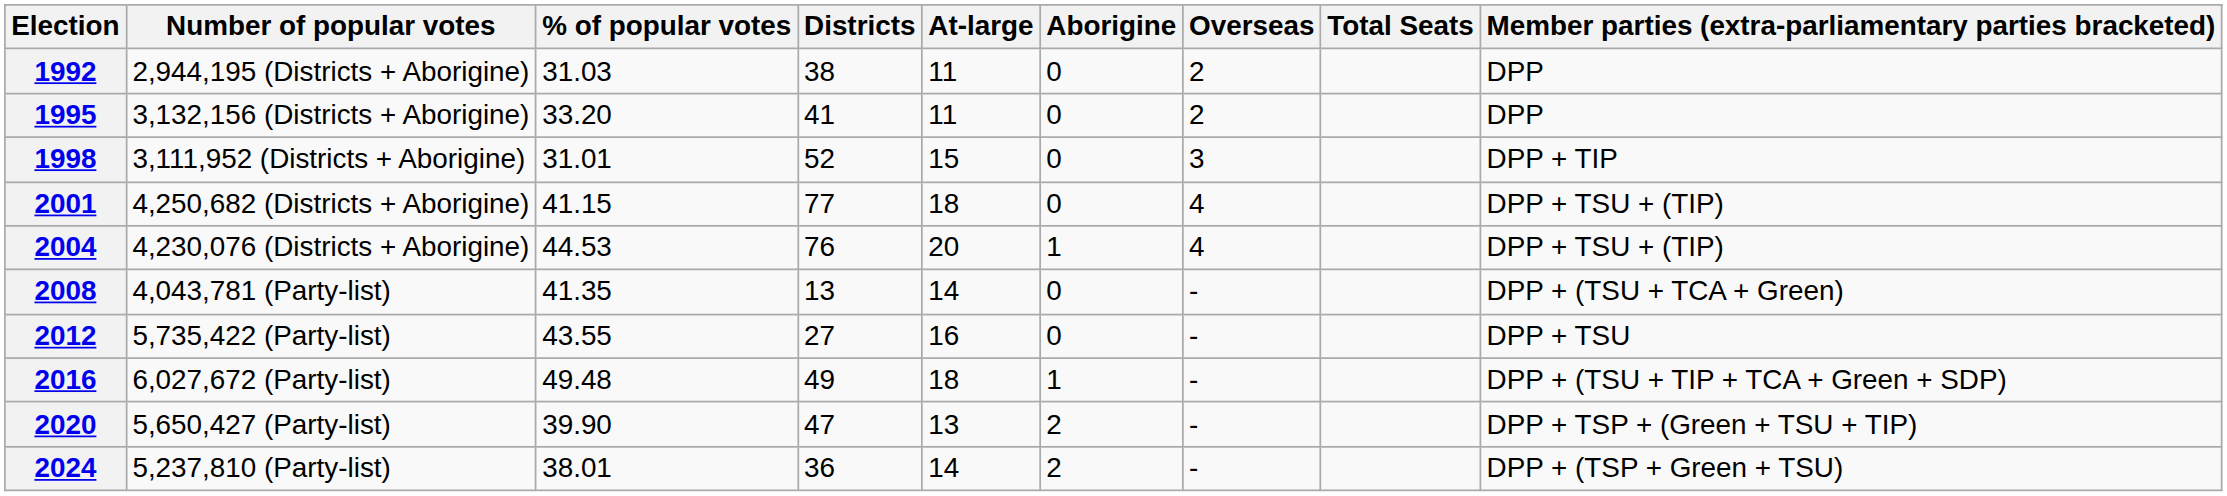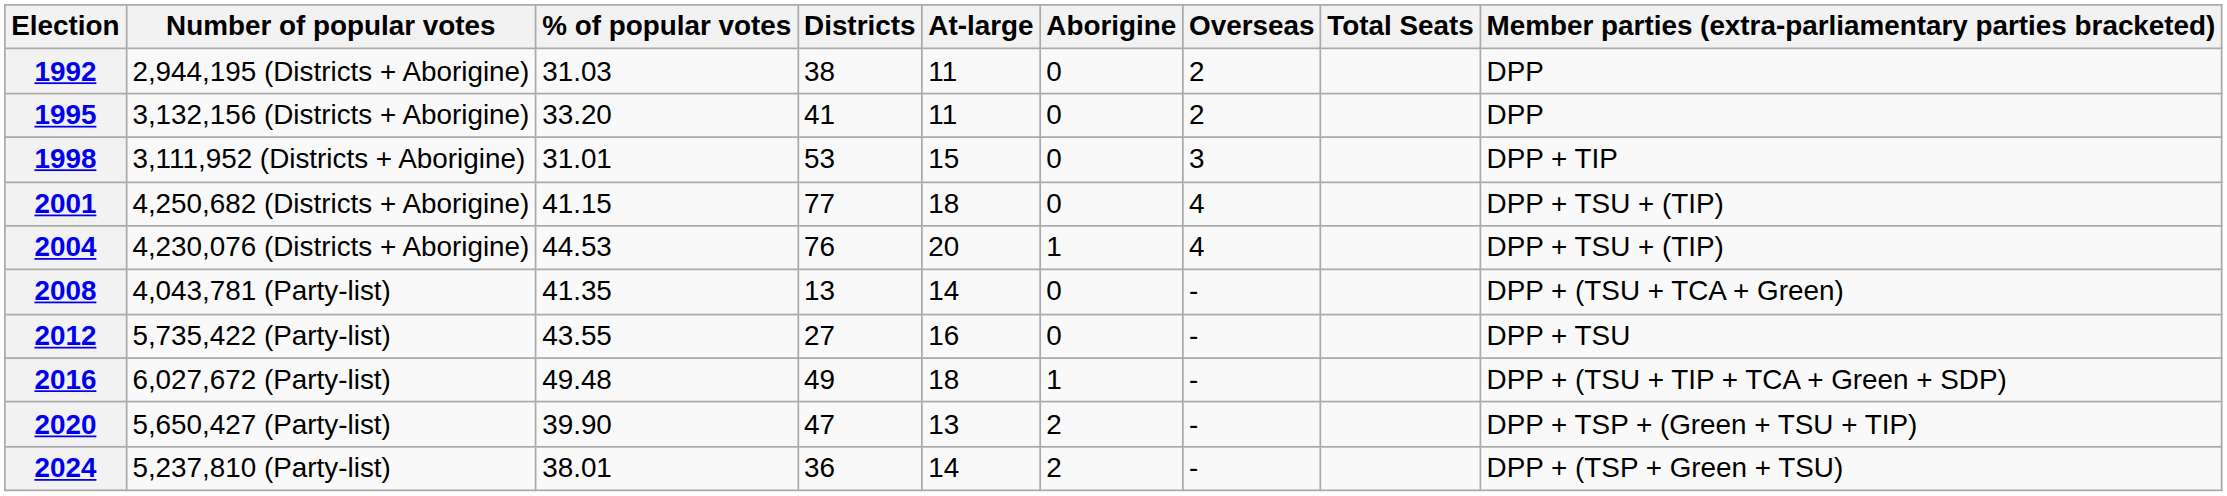1998 | Districts: 52 -> 53
